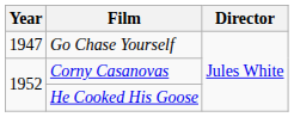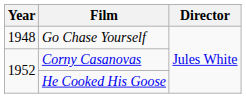Go Chase Yourself | Year: 1947 -> 1948
